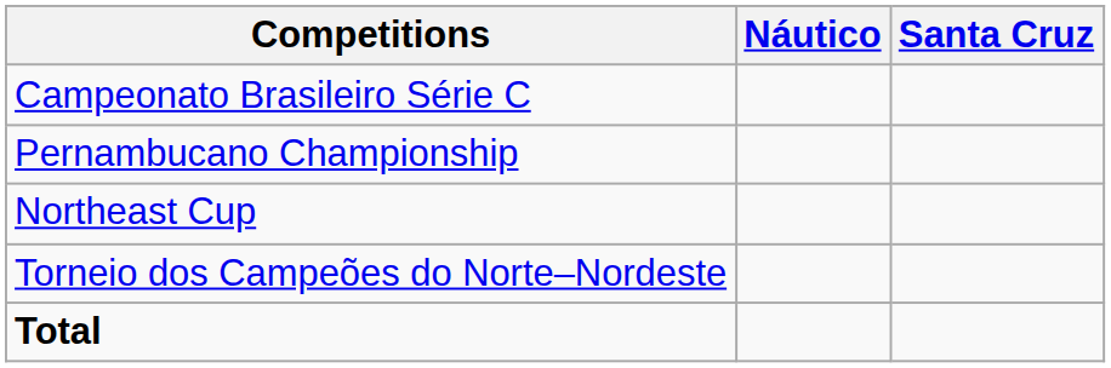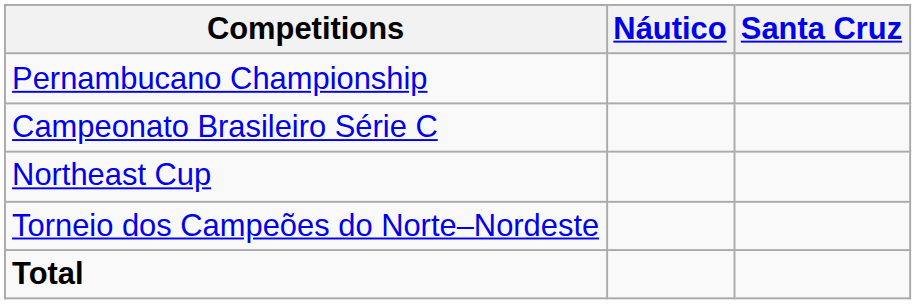rows swapped: Campeonato Brasileiro Série C <-> Pernambucano Championship
